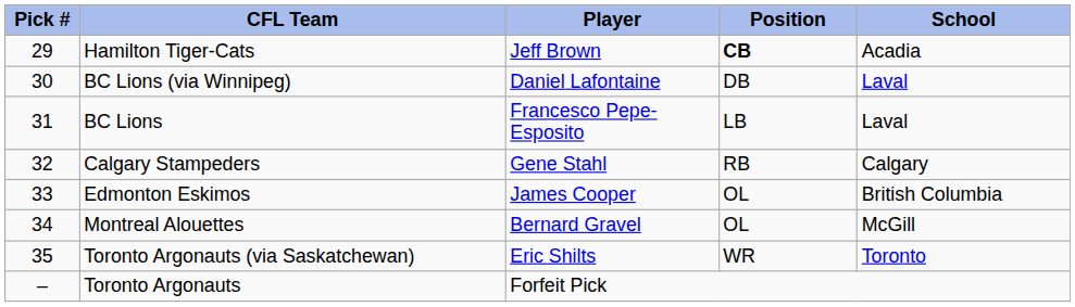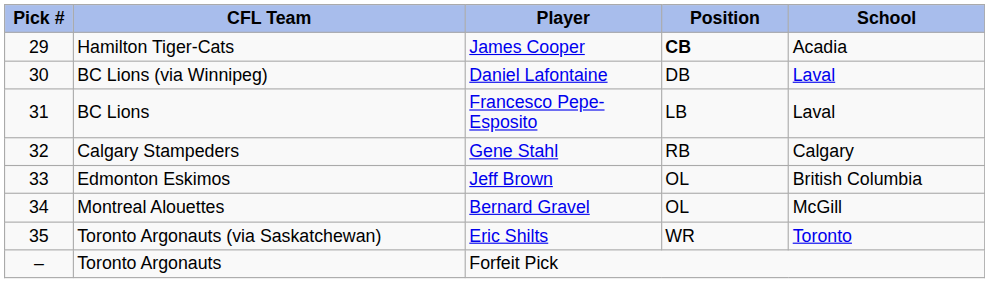Hamilton Tiger-Cats | Player: Jeff Brown -> James Cooper
Edmonton Eskimos | Player: James Cooper -> Jeff Brown
